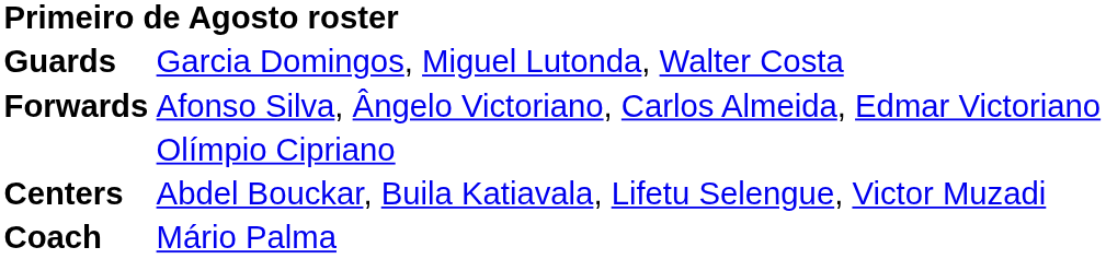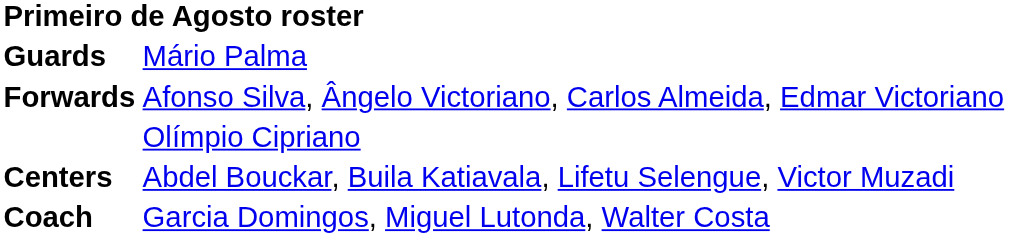Guards | column 2: Garcia Domingos, Miguel Lutonda, Walter Costa -> Mário Palma
Coach | column 2: Mário Palma -> Garcia Domingos, Miguel Lutonda, Walter Costa
